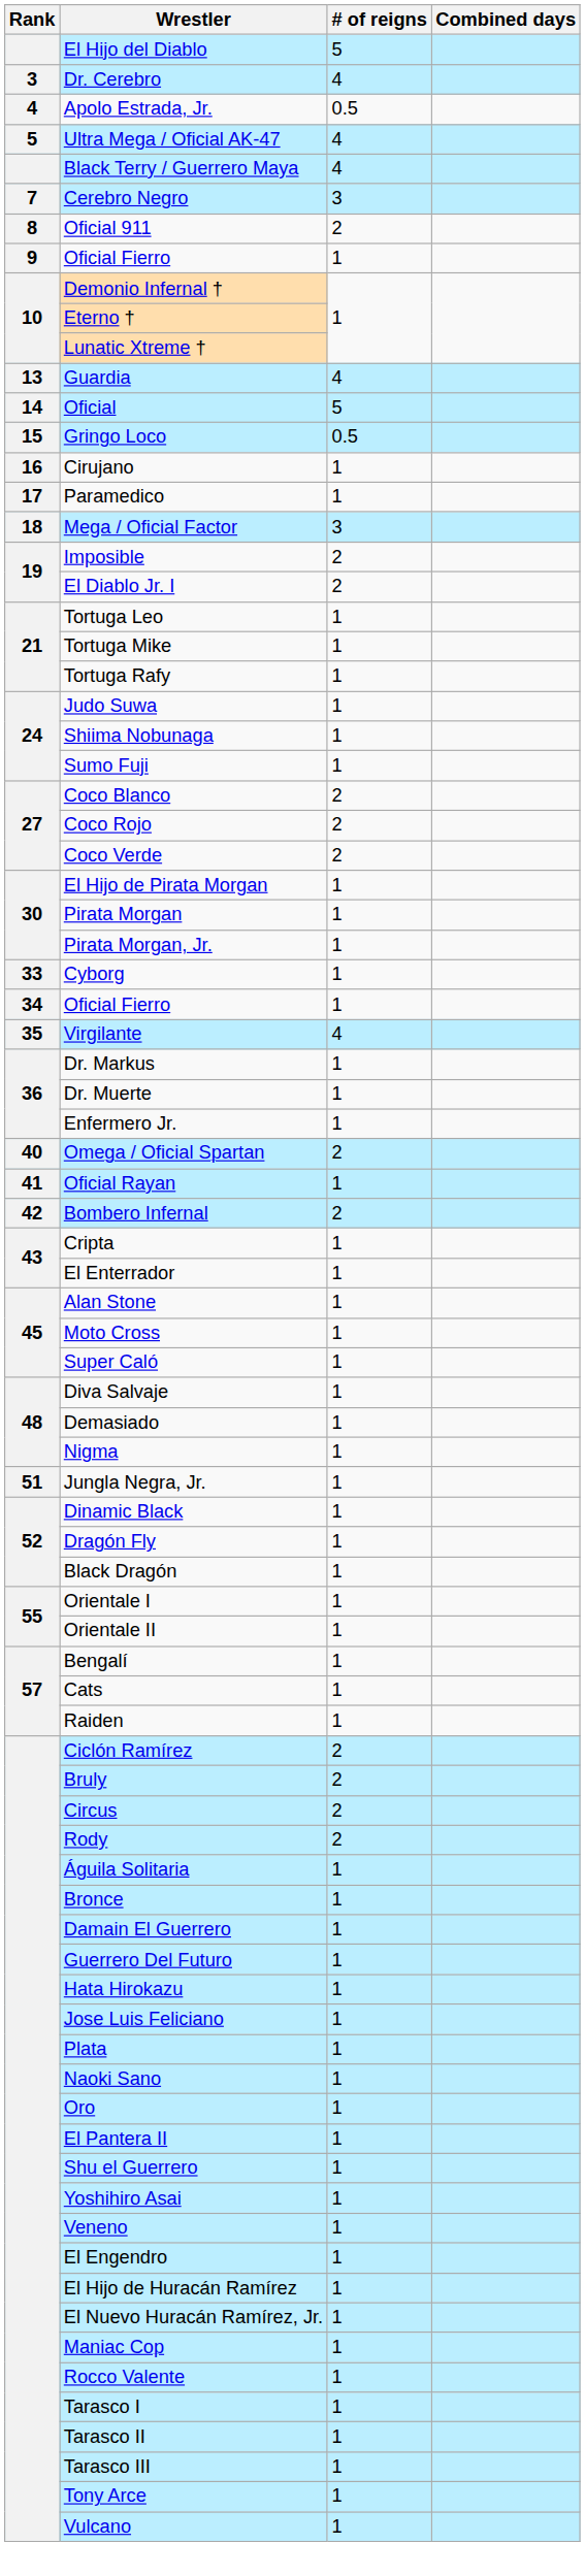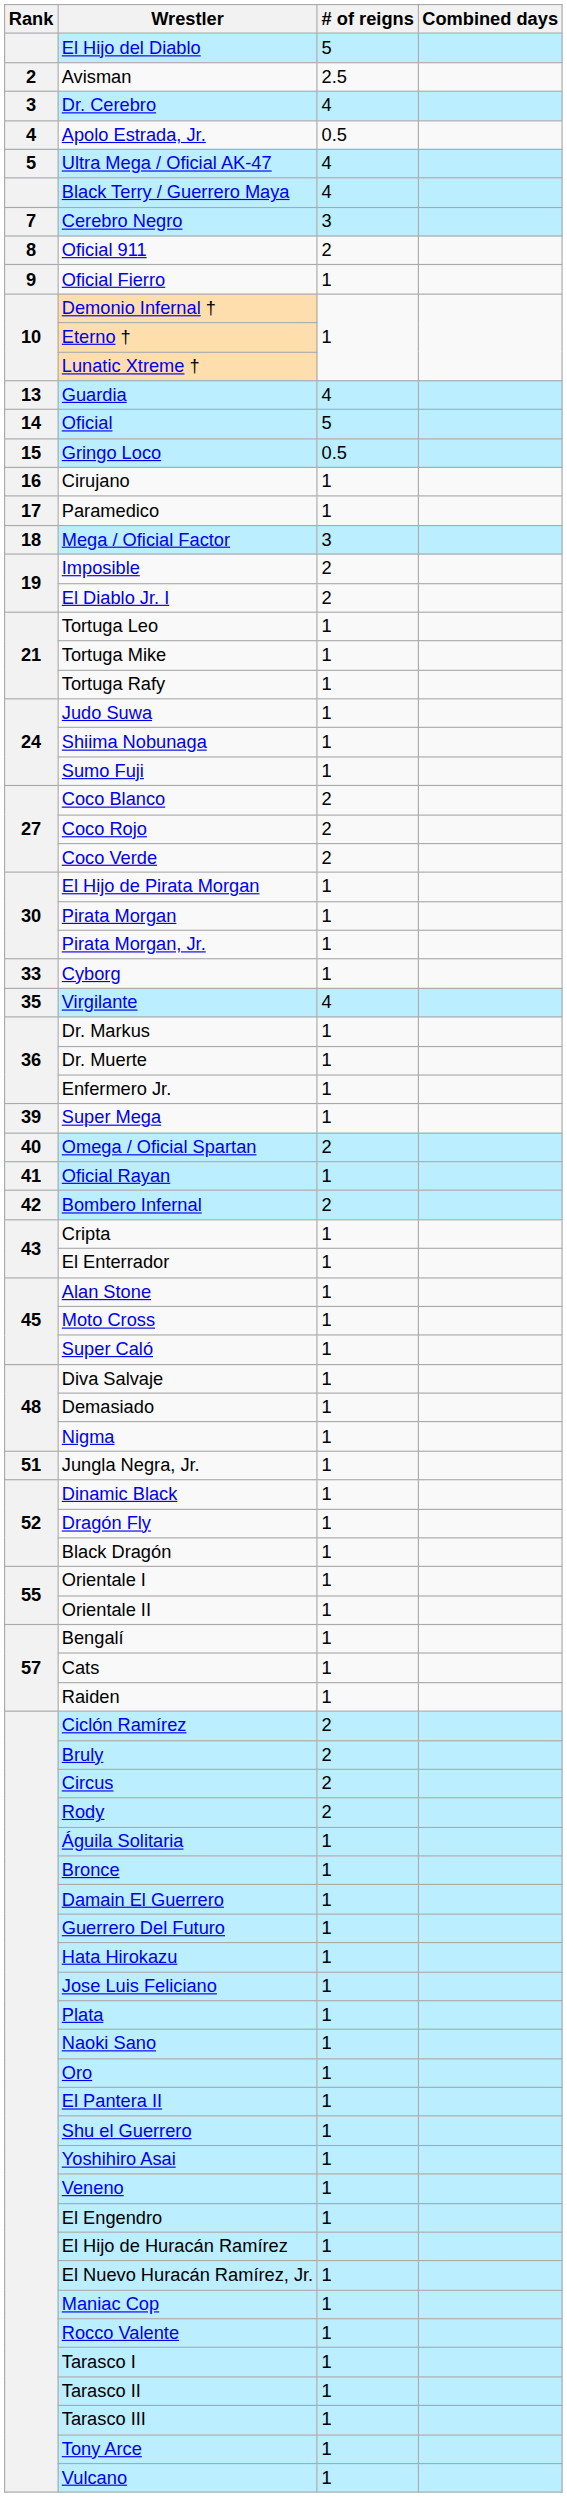+ row: 2 | Avisman | 2.5
- row: 34 | Oficial Fierro | 1
+ row: 39 | Super Mega | 1
